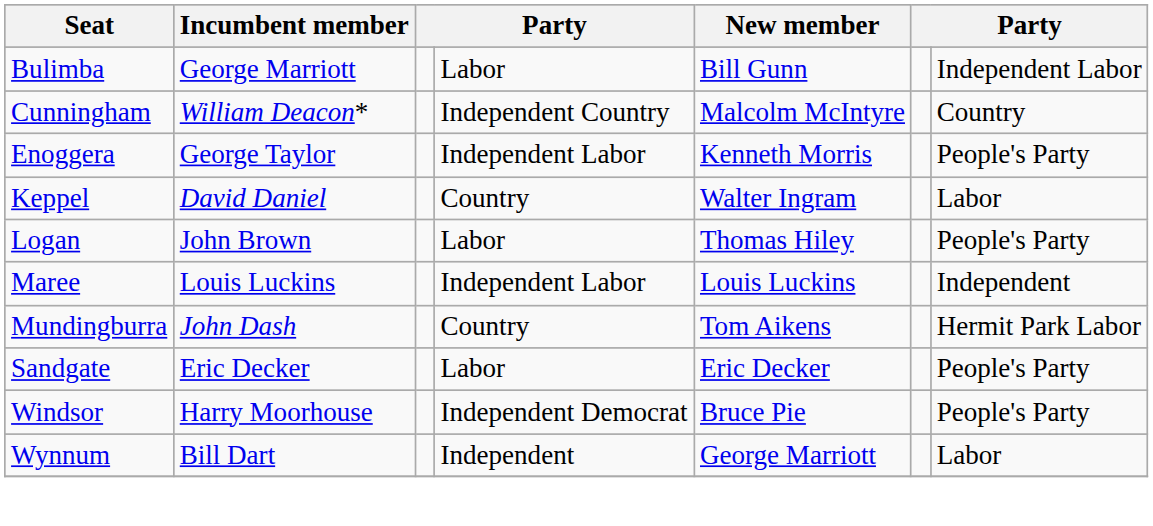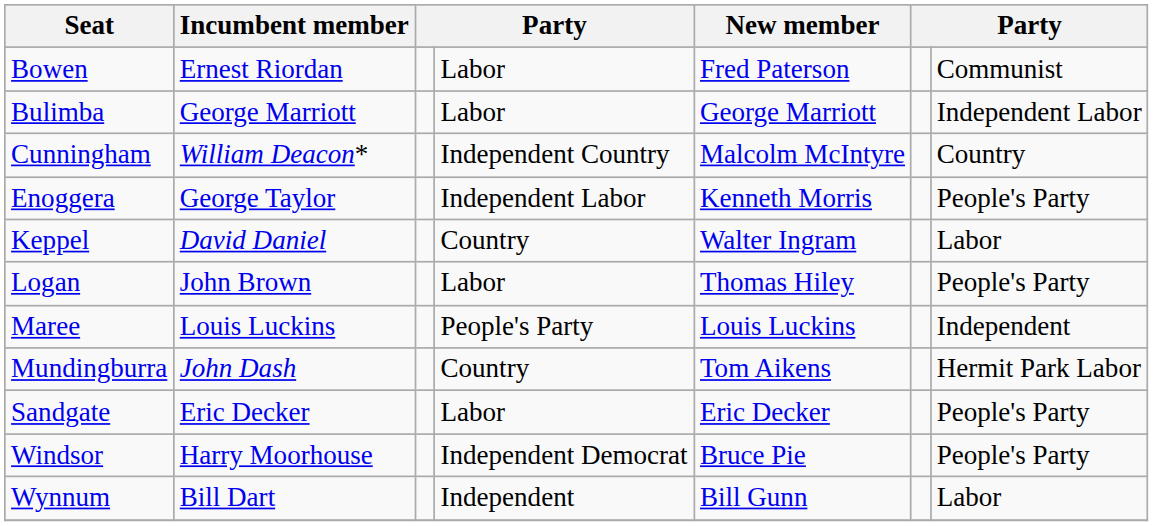+ row: Bowen | Ernest Riordan | Labor | Fred Paterson | Communist
Bulimba | New member: Bill Gunn -> George Marriott
Maree | column 4: Independent Labor -> People's Party
Wynnum | New member: George Marriott -> Bill Gunn
